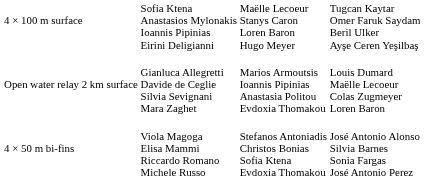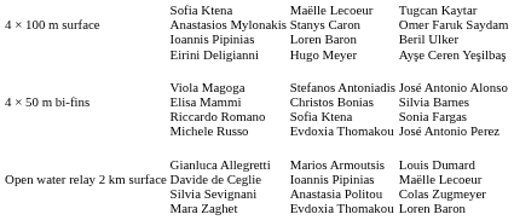rows swapped: Open water relay 2 km surface <-> 4 × 50 m bi-fins
